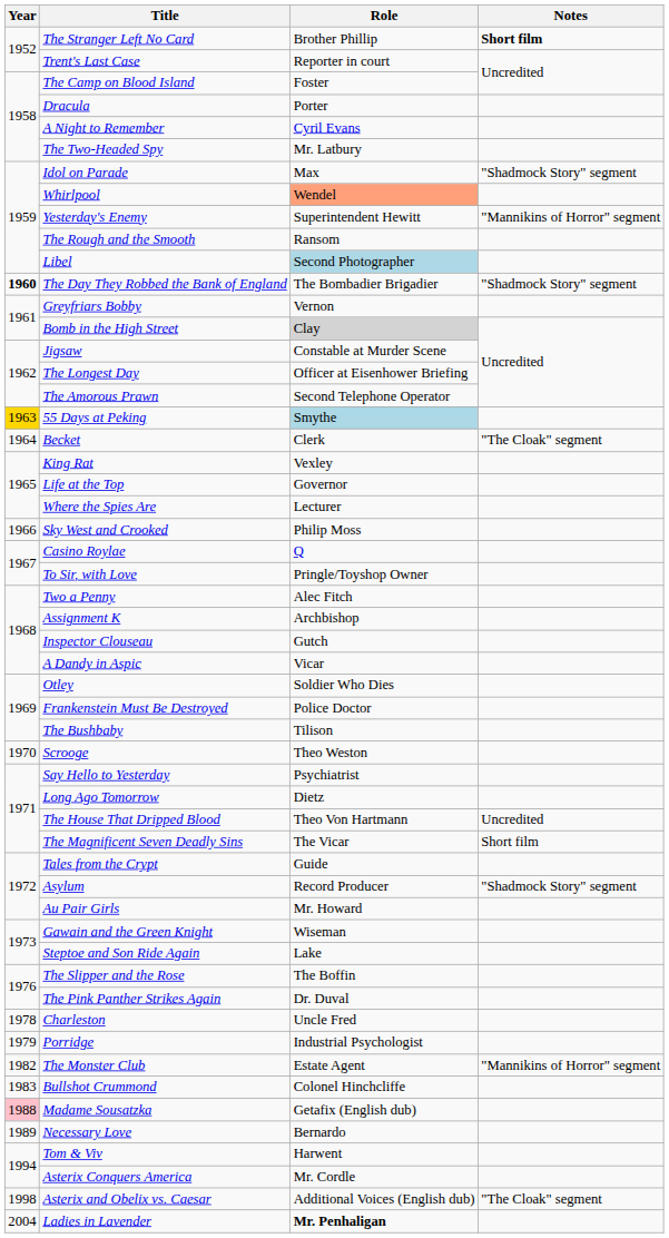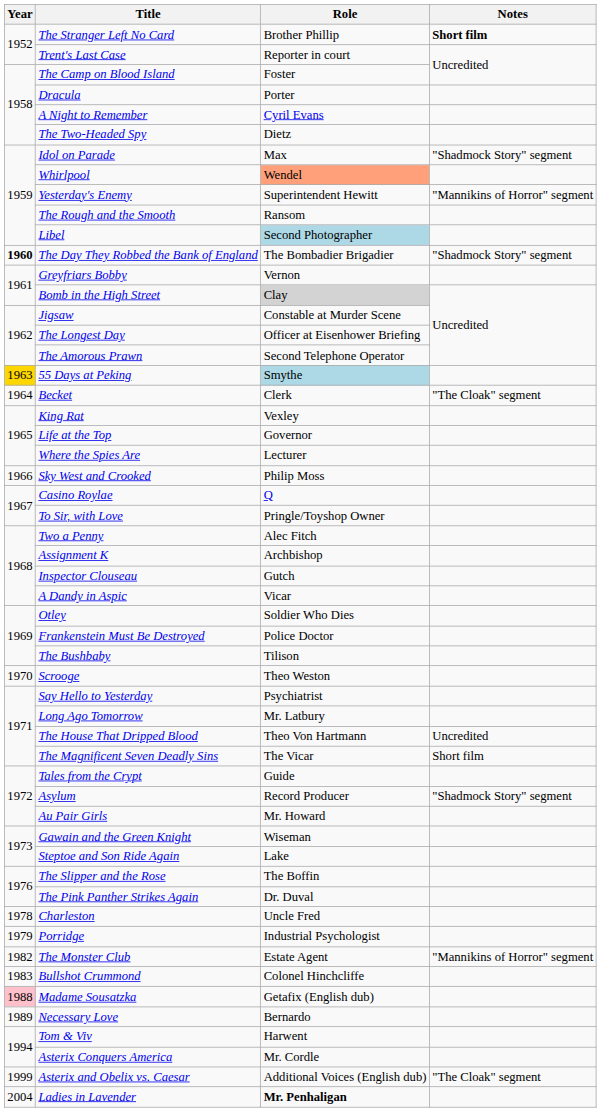The Two-Headed Spy | Role: Mr. Latbury -> Dietz
Long Ago Tomorrow | Role: Dietz -> Mr. Latbury
Asterix and Obelix vs. Caesar | Year: 1998 -> 1999
